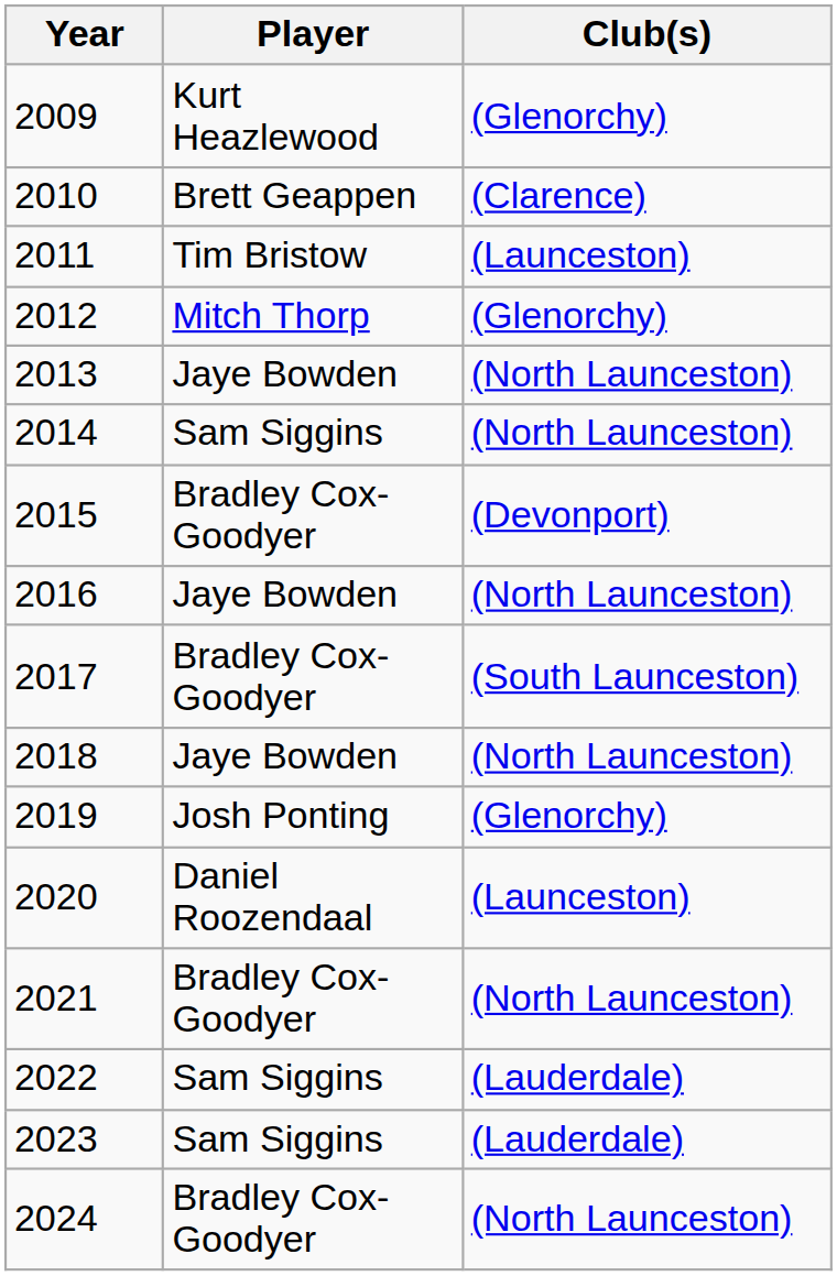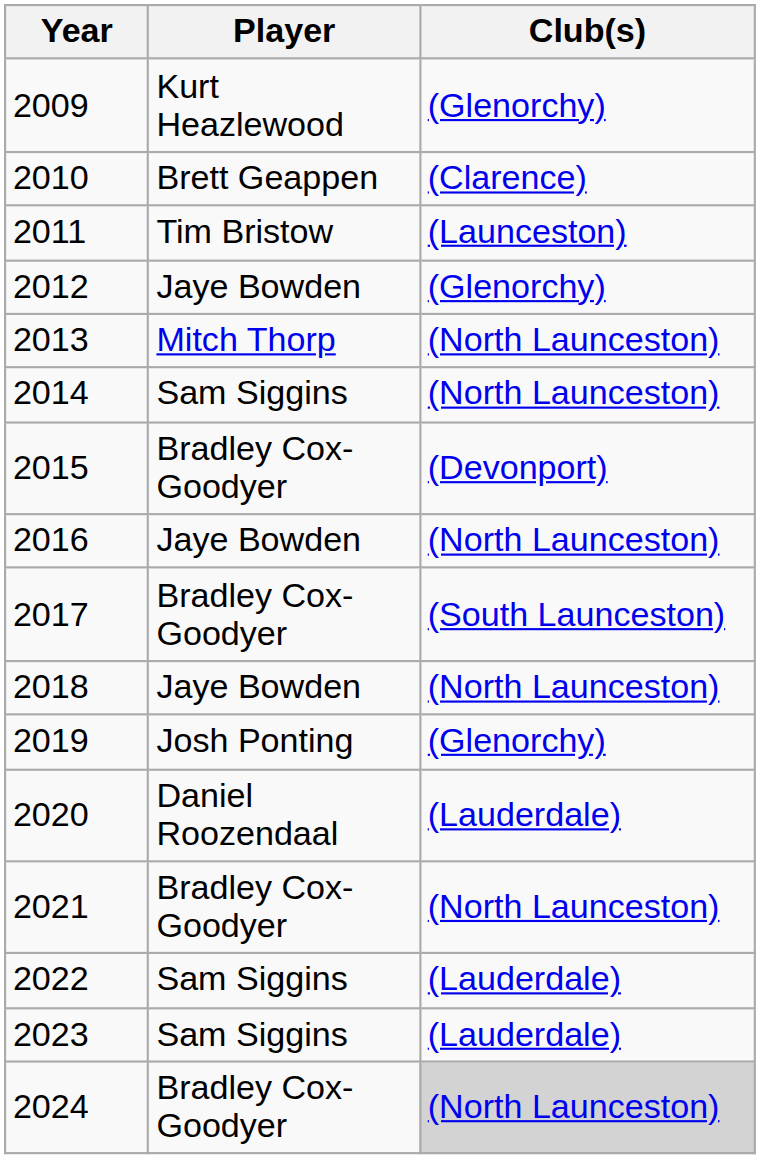2012 | Player: Mitch Thorp -> Jaye Bowden
2013 | Player: Jaye Bowden -> Mitch Thorp
2020 | Club(s): (Launceston) -> (Lauderdale)
2024 | Club(s): no background -> lightgrey background
